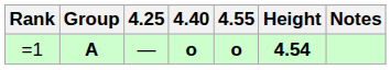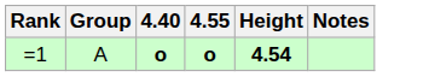- column: 4.25 | —
=1 | Group: bold -> normal
